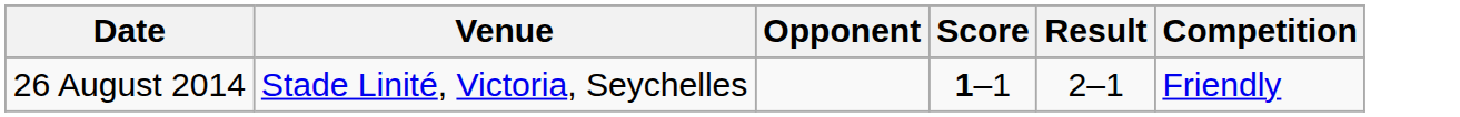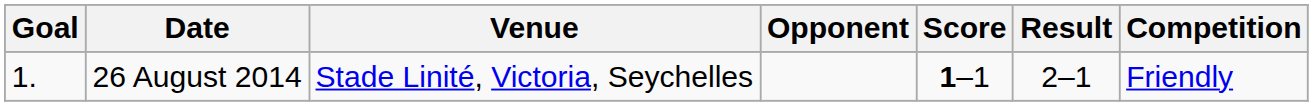+ column: Goal | 1.
